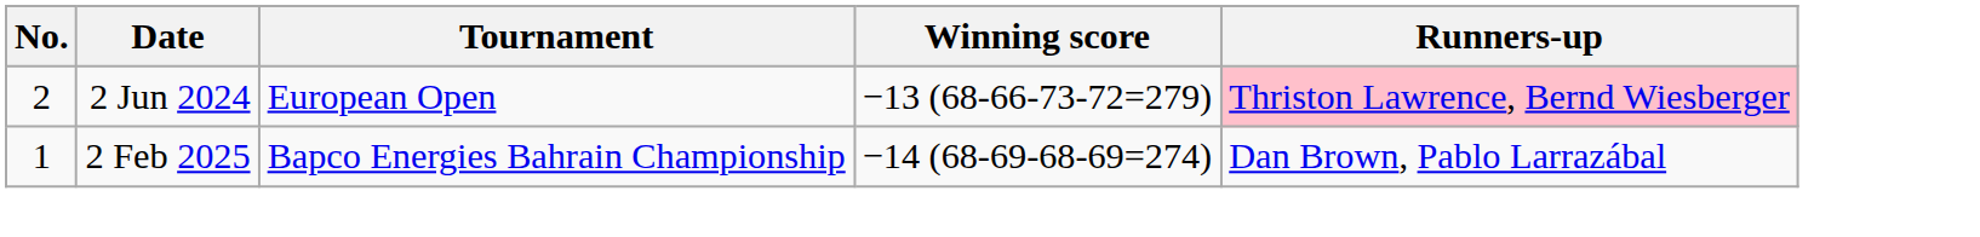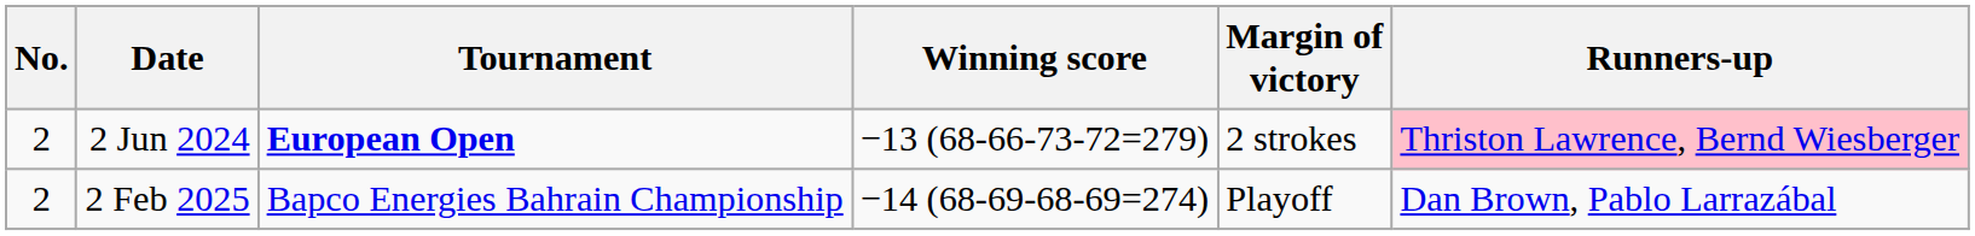+ column: Margin of victory | 2 strokes | Playoff
2 Jun 2024 | Tournament: normal -> bold
2 Feb 2025 | No.: 1 -> 2
